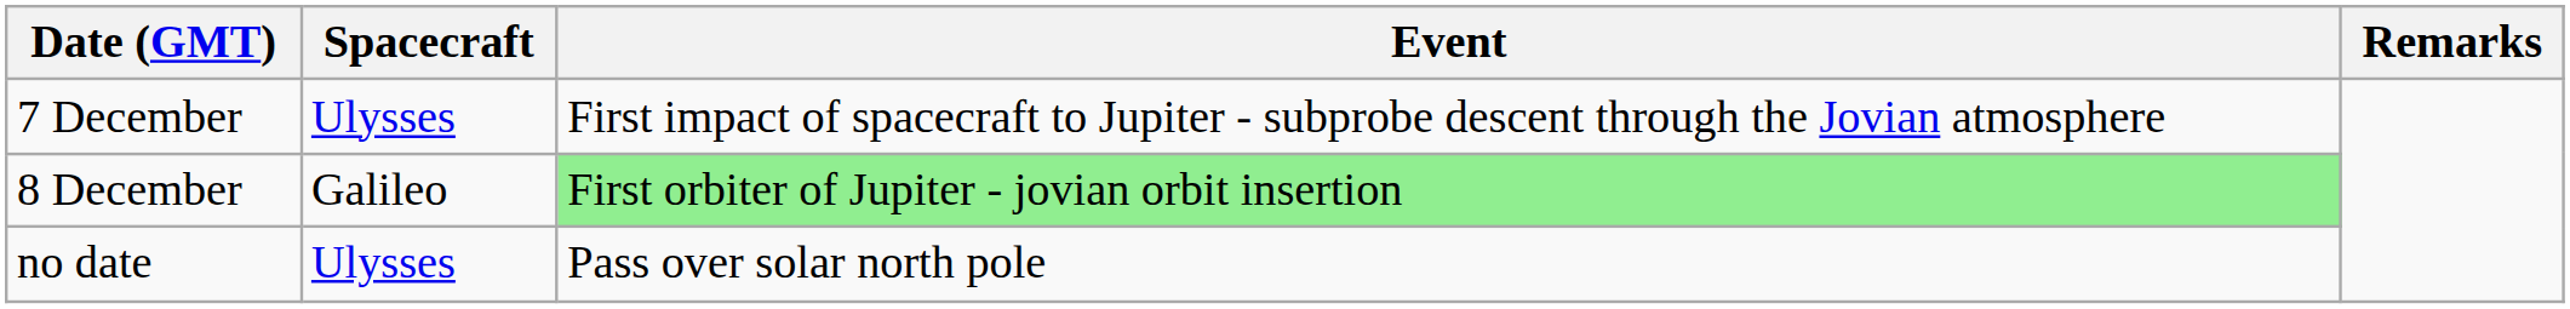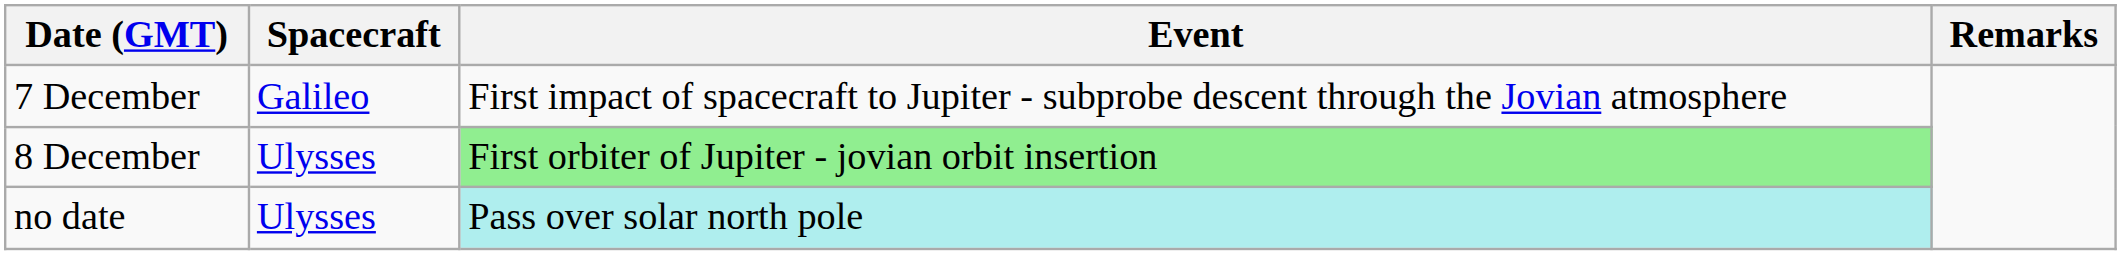7 December | Spacecraft: Ulysses -> Galileo
8 December | Spacecraft: Galileo -> Ulysses
no date | Event: no background -> paleturquoise background
